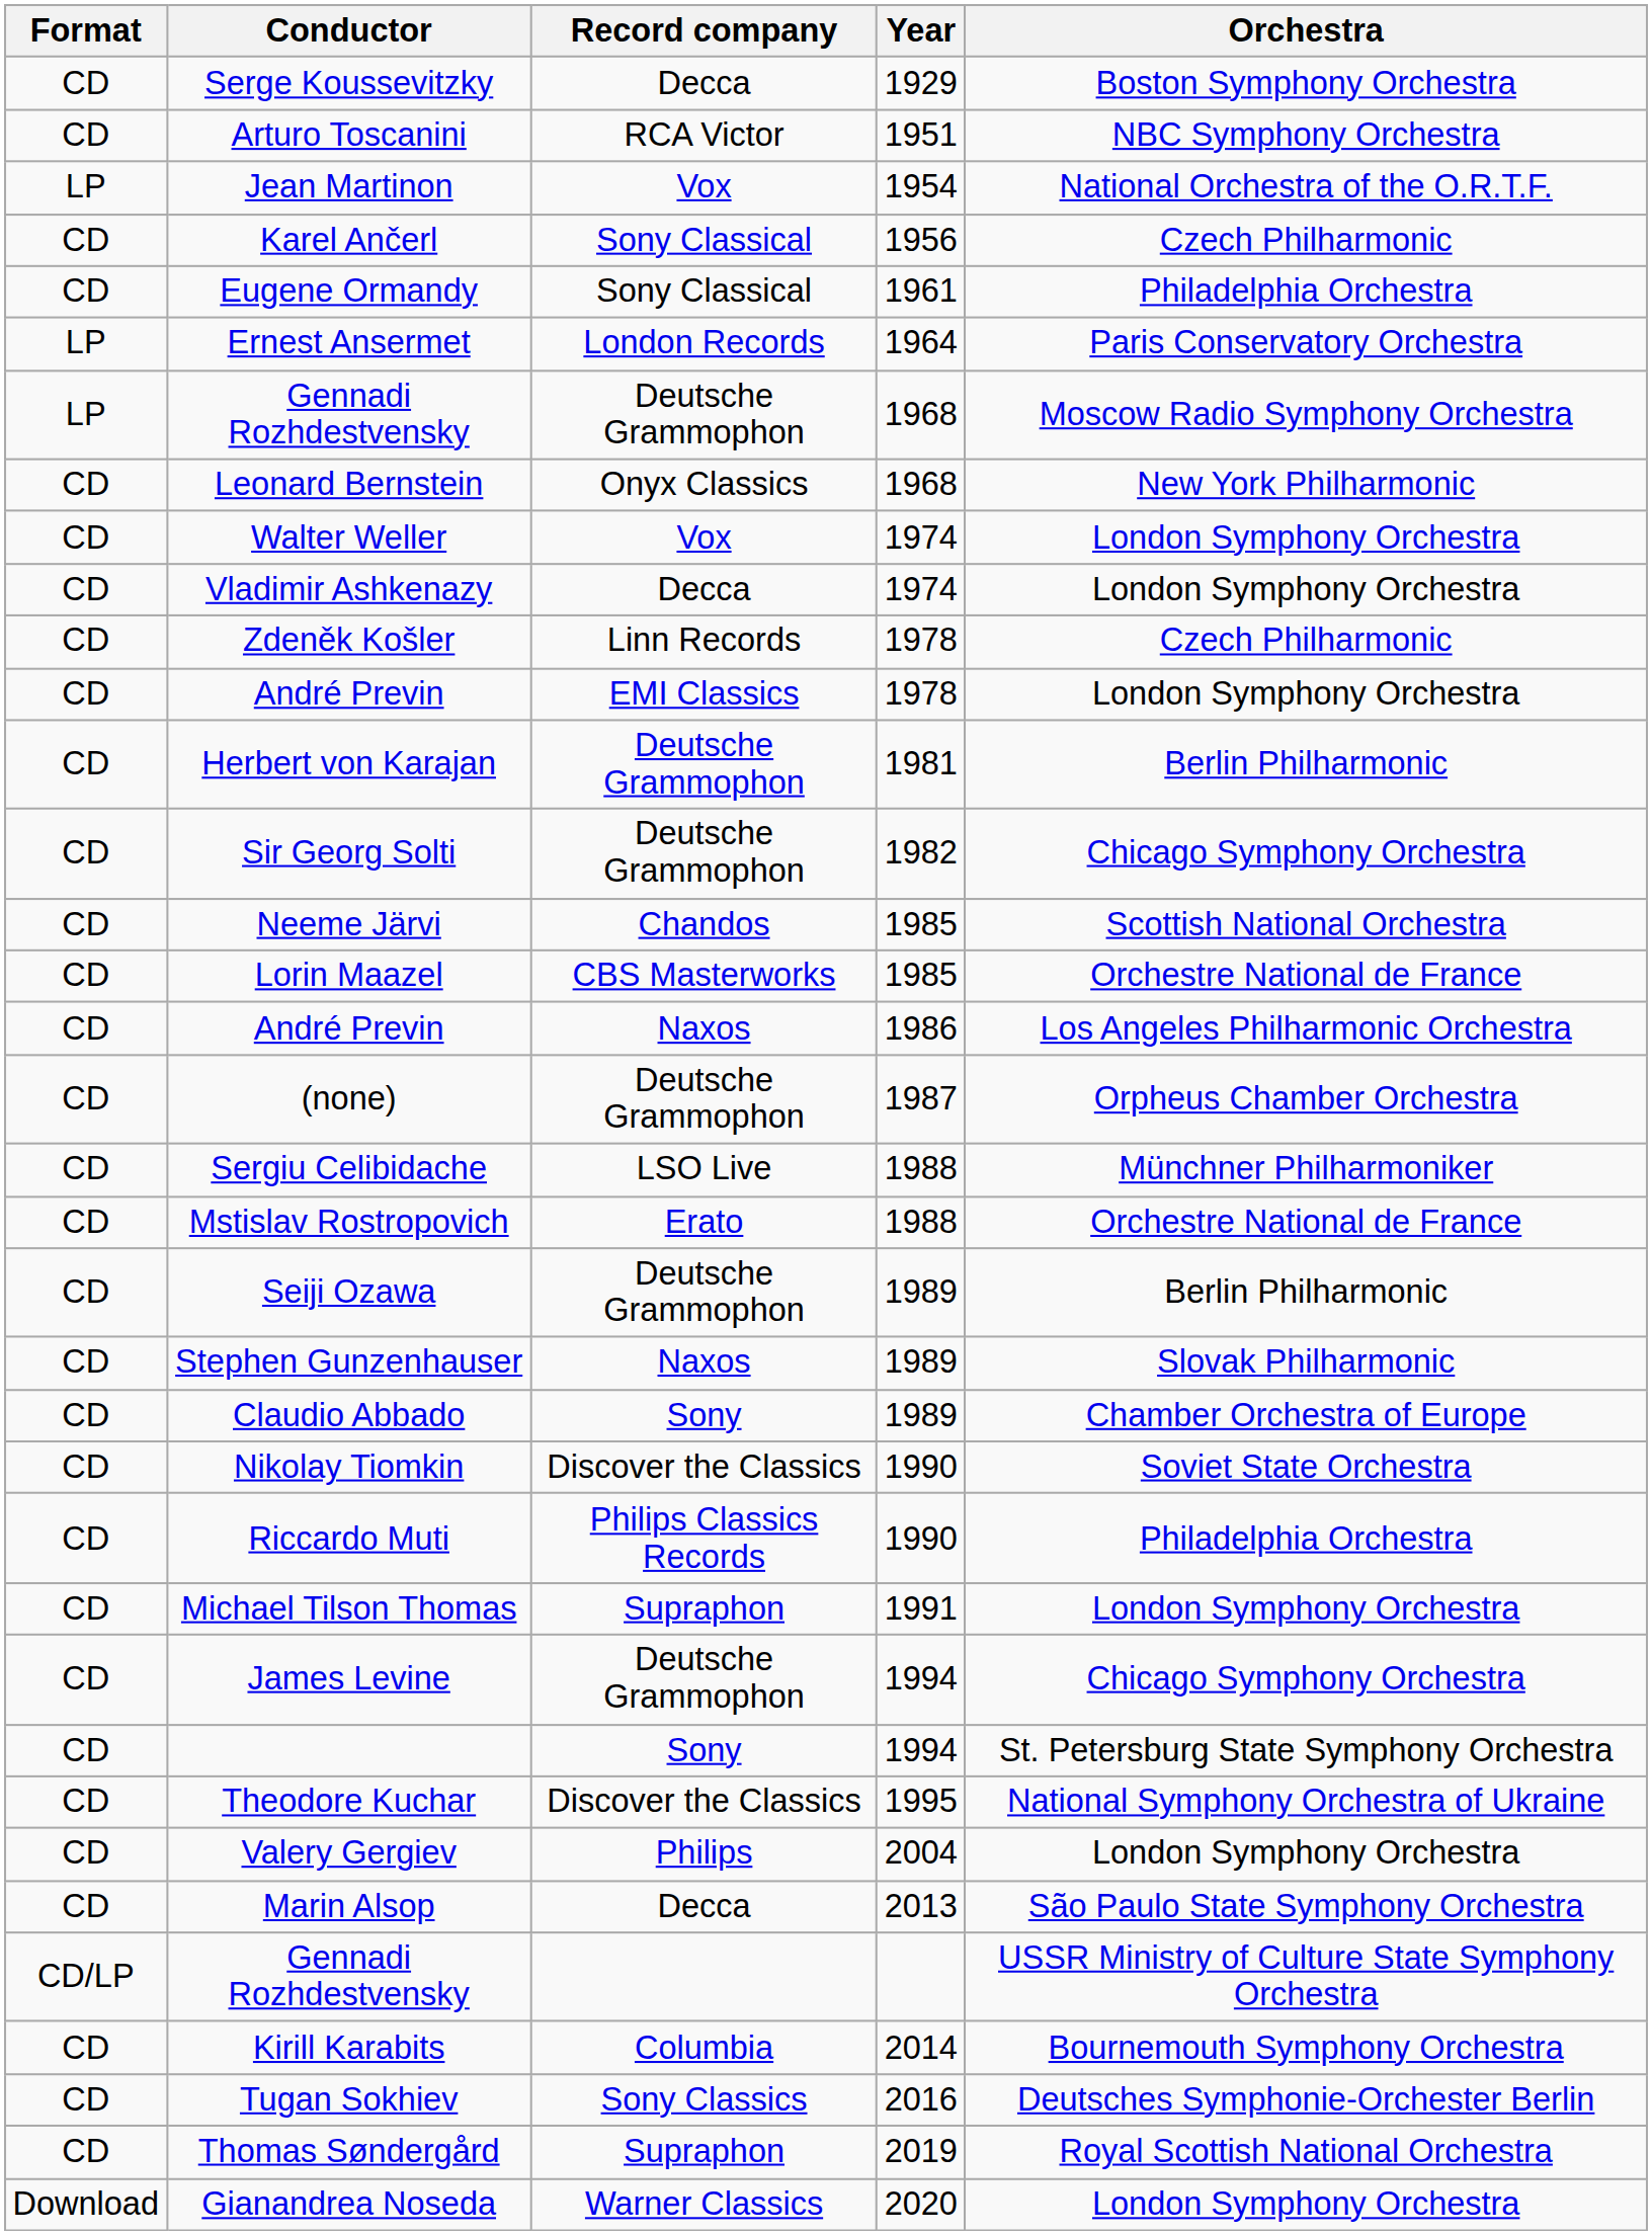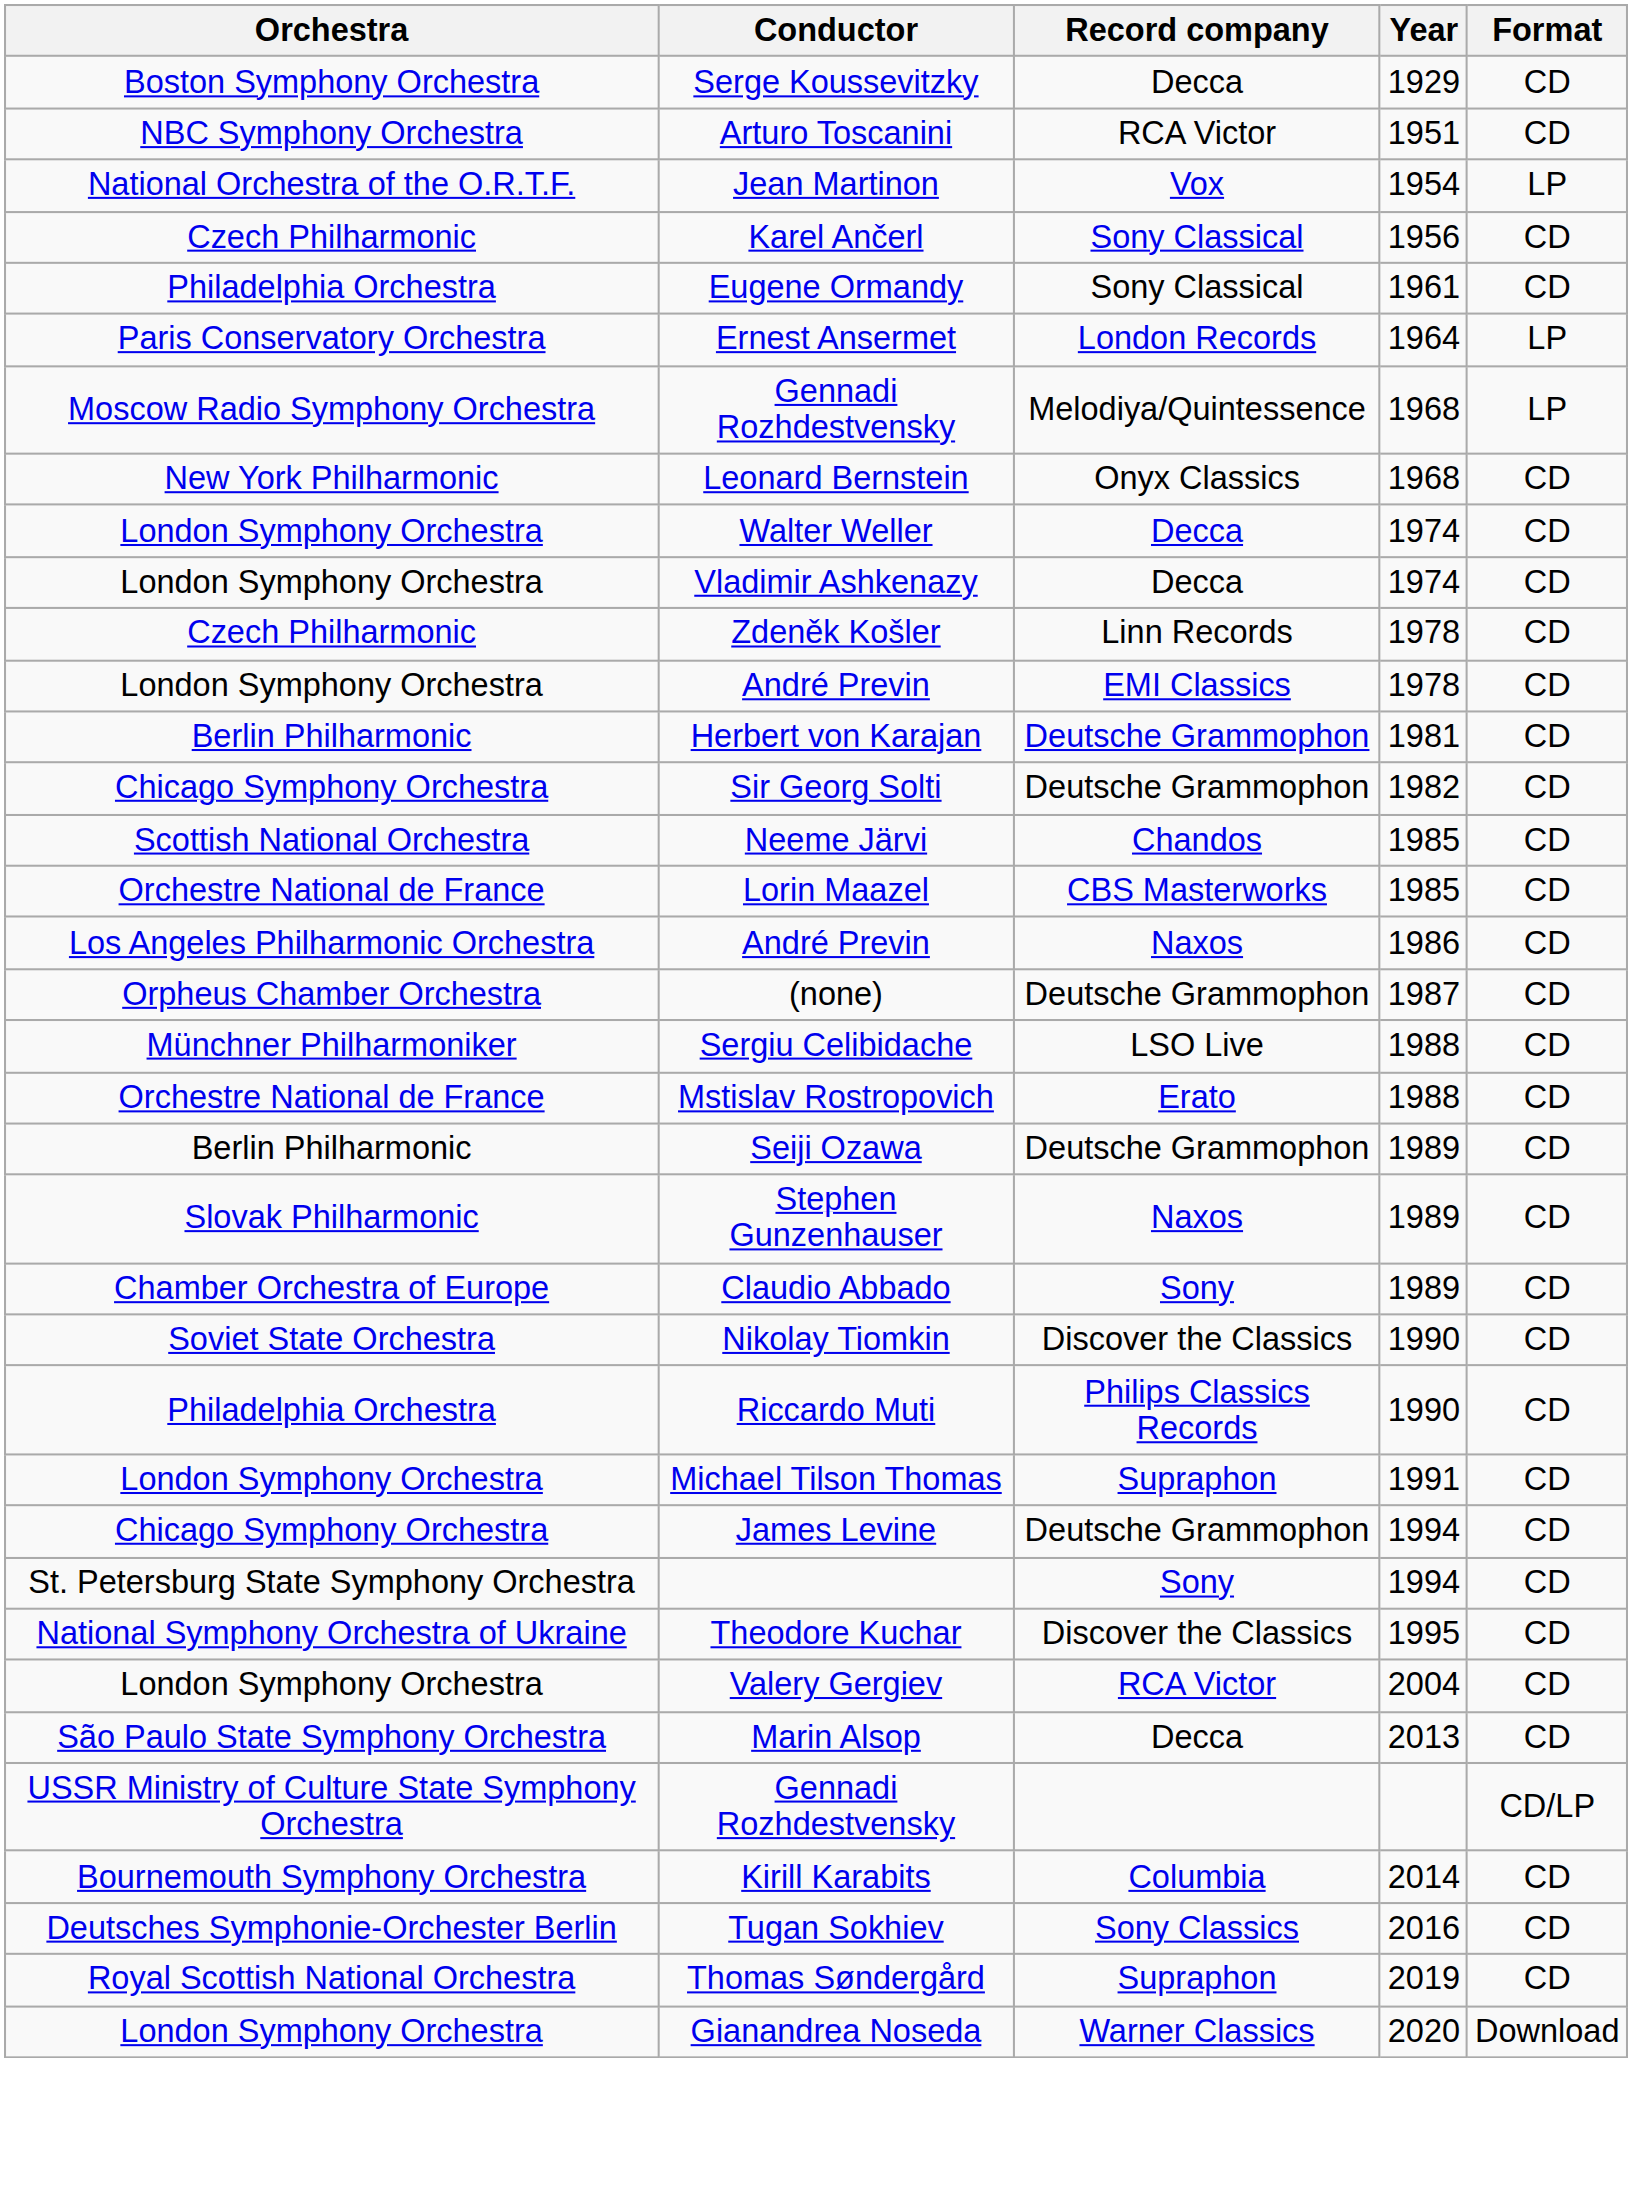columns swapped: Orchestra <-> Format
Gennadi Rozhdestvensky / 1968 | Record company: Deutsche Grammophon -> Melodiya/Quintessence
Walter Weller | Record company: Vox -> Decca
Valery Gergiev | Record company: Philips -> RCA Victor
